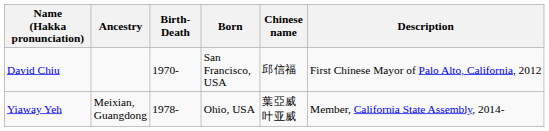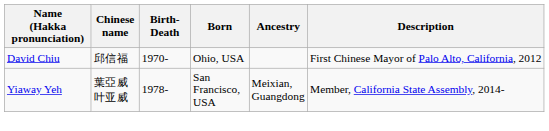columns swapped: Chinese name <-> Ancestry
David Chiu | Born: San Francisco, USA -> Ohio, USA
Yiaway Yeh | Born: Ohio, USA -> San Francisco, USA
